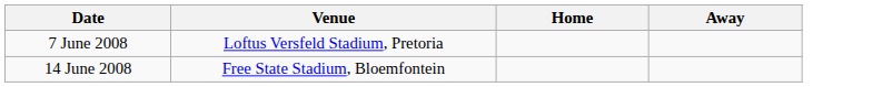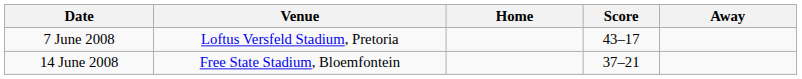+ column: Score | 43–17 | 37–21
